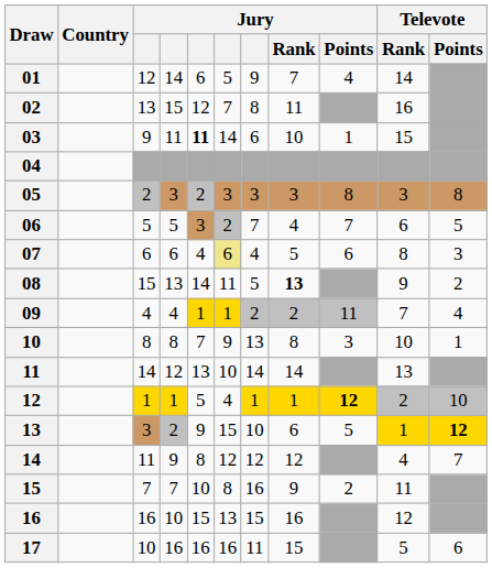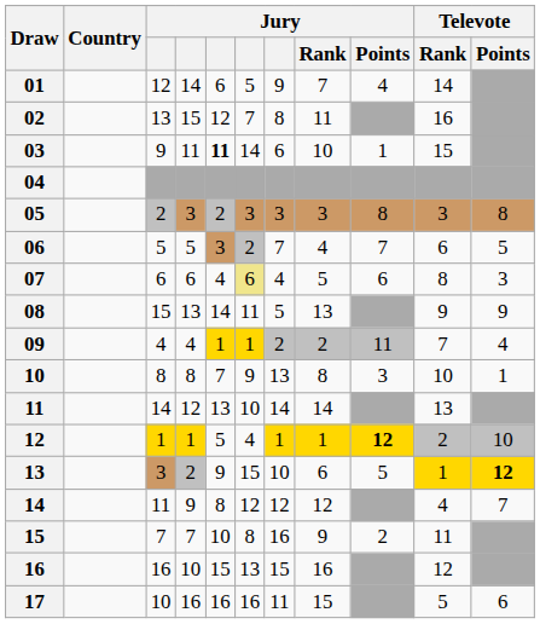08 | Jury / Rank: bold -> normal
08 | Televote / Points: 2 -> 9
